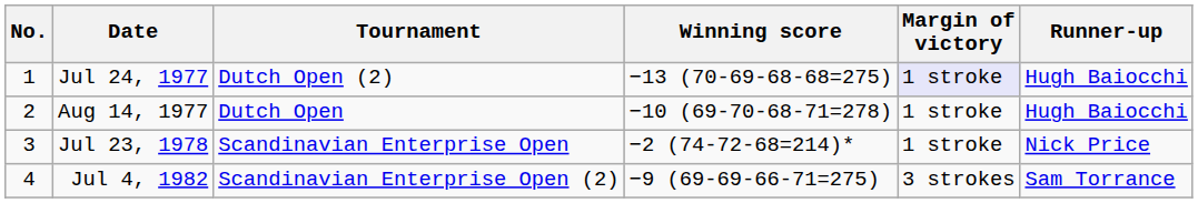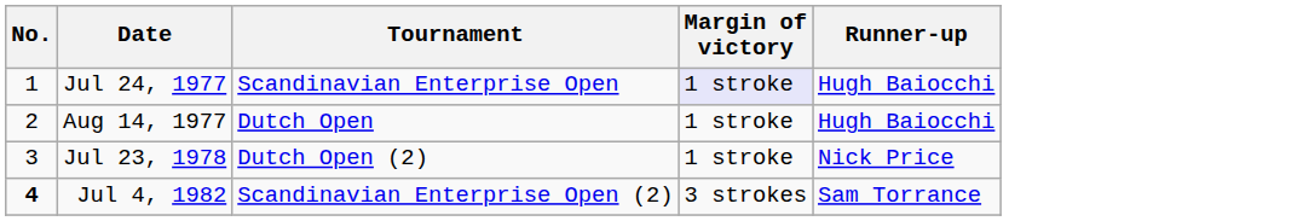- column: Winning score | −13 (70-69-68-68=275) | −10 (69-70-68-71=278) | −2 (74-72-68=214)* | −9 (69-69-66-71=275)
Jul 24, 1977 | Tournament: Dutch Open (2) -> Scandinavian Enterprise Open
Jul 23, 1978 | Tournament: Scandinavian Enterprise Open -> Dutch Open (2)
Jul 4, 1982 | No.: normal -> bold
